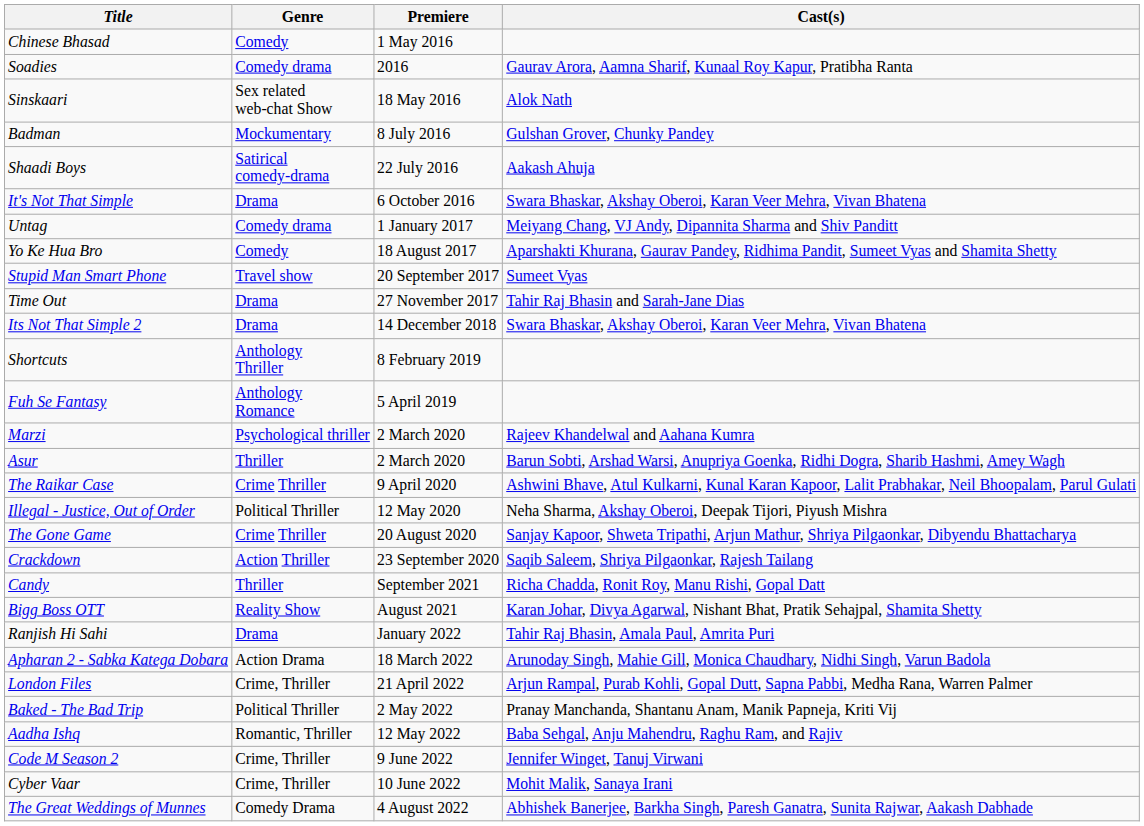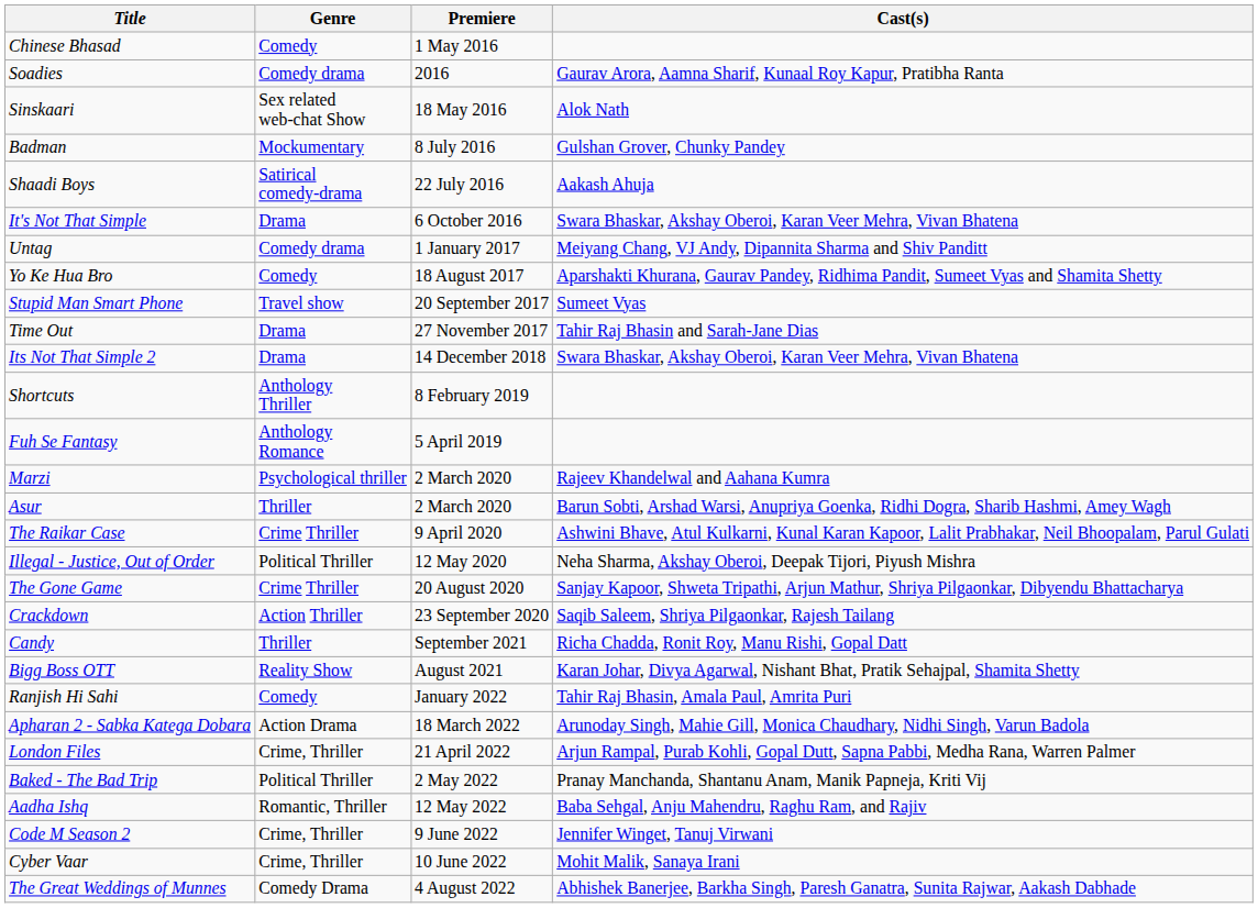Ranjish Hi Sahi | Genre: Drama -> Comedy
